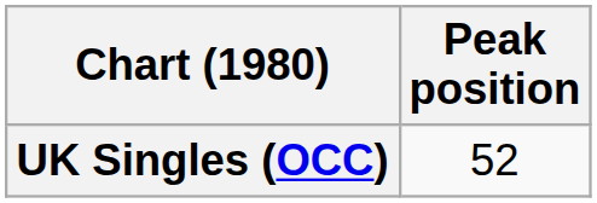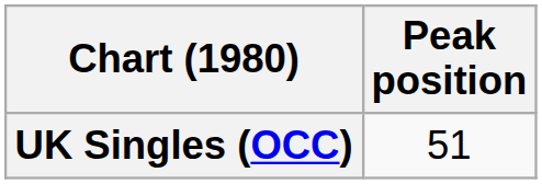UK Singles (OCC) | Peak position: 52 -> 51
